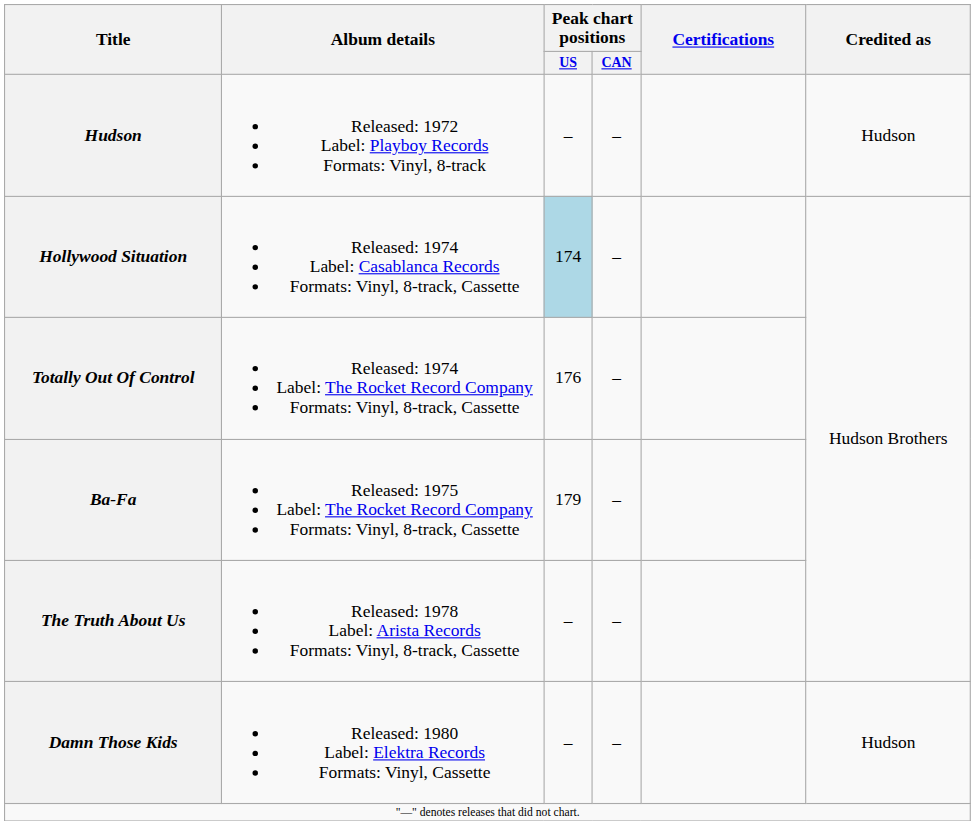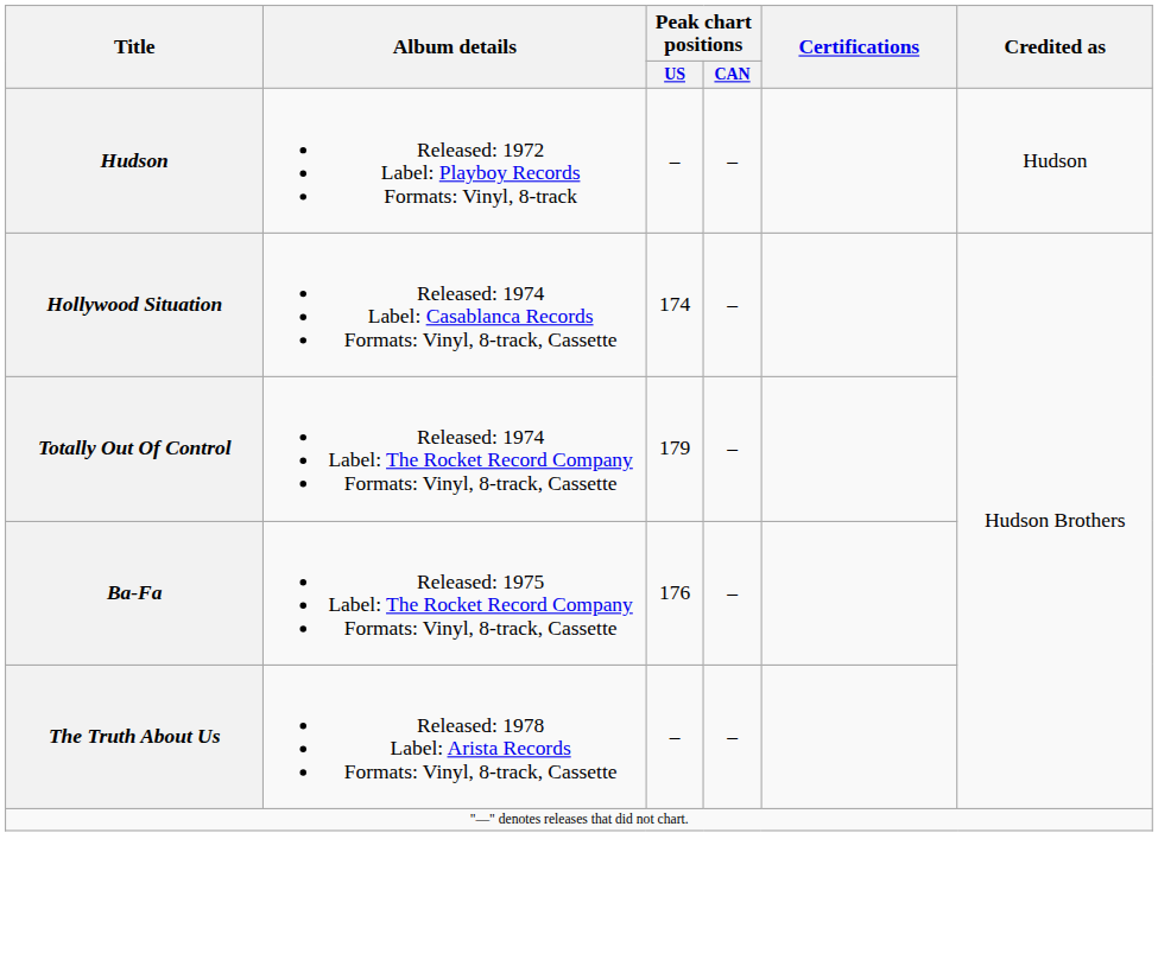Hollywood Situation | Peak chart positions / US: lightblue background -> no background
Totally Out Of Control | Peak chart positions / US: 176 -> 179
Ba-Fa | Peak chart positions / US: 179 -> 176
- row: Damn Those Kids | Released: 1980 Label: Elektra Records Formats: Vinyl, Cassette | – | – | Hudson
